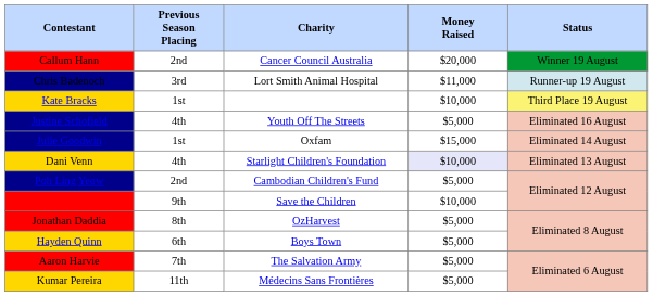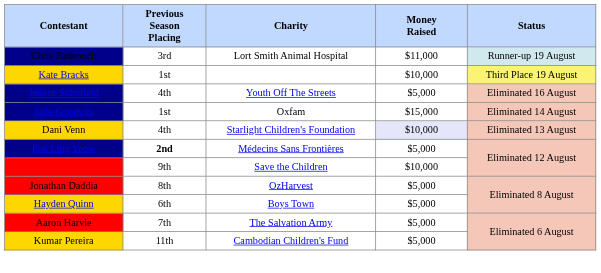- row: Callum Hann | 2nd | Cancer Council Australia | $20,000 | Winner 19 August
Poh Ling Yeow | Previous Season Placing: normal -> bold
Poh Ling Yeow | Charity: Cambodian Children's Fund -> Médecins Sans Frontières
Kumar Pereira | Charity: Médecins Sans Frontières -> Cambodian Children's Fund
